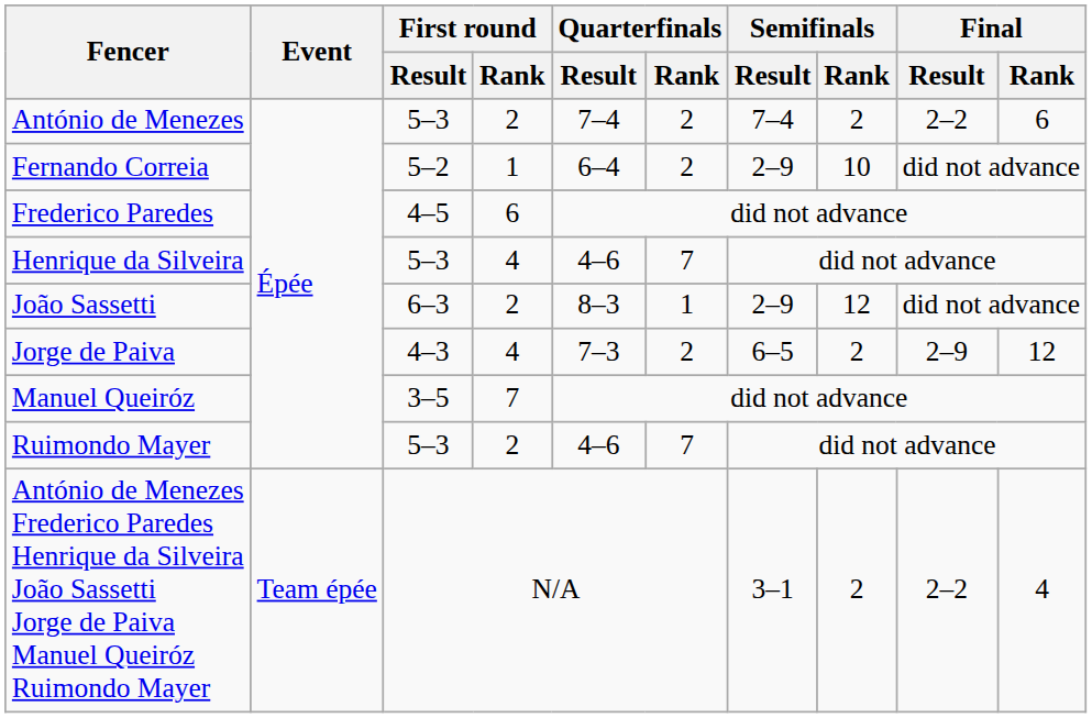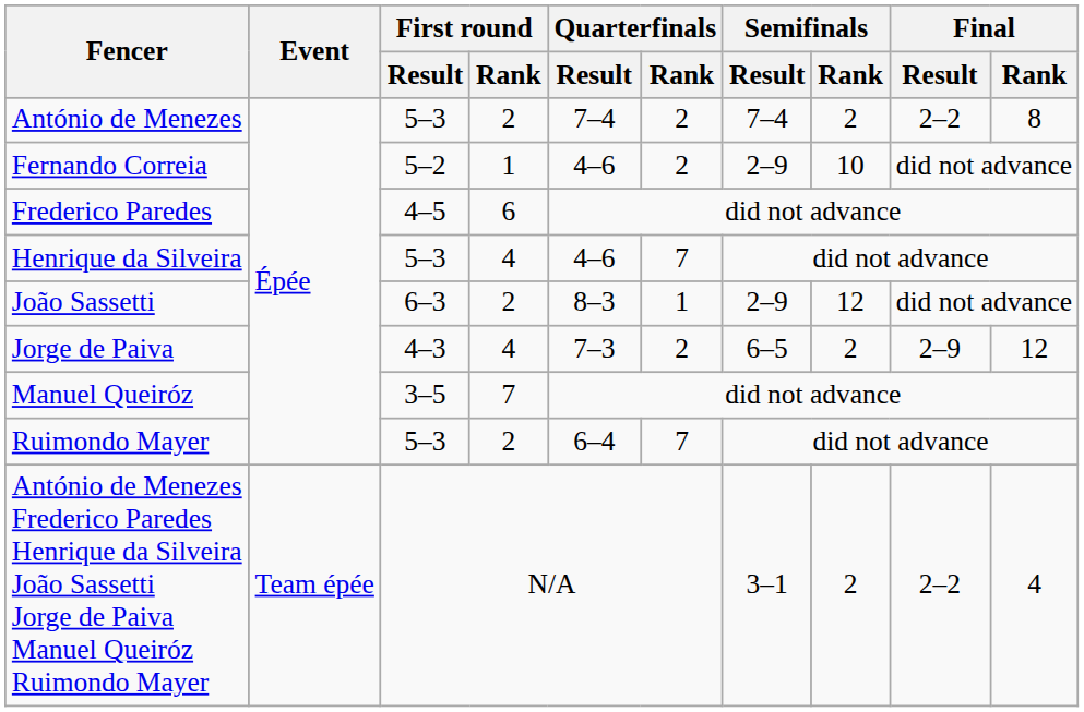António de Menezes | Final / Rank: 6 -> 8
Fernando Correia | Quarterfinals / Result: 6–4 -> 4–6
Ruimondo Mayer | Quarterfinals / Result: 4–6 -> 6–4
